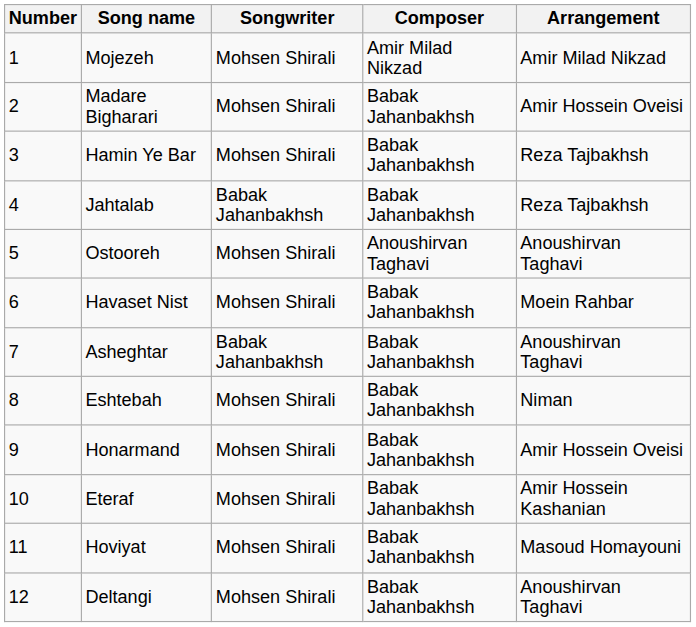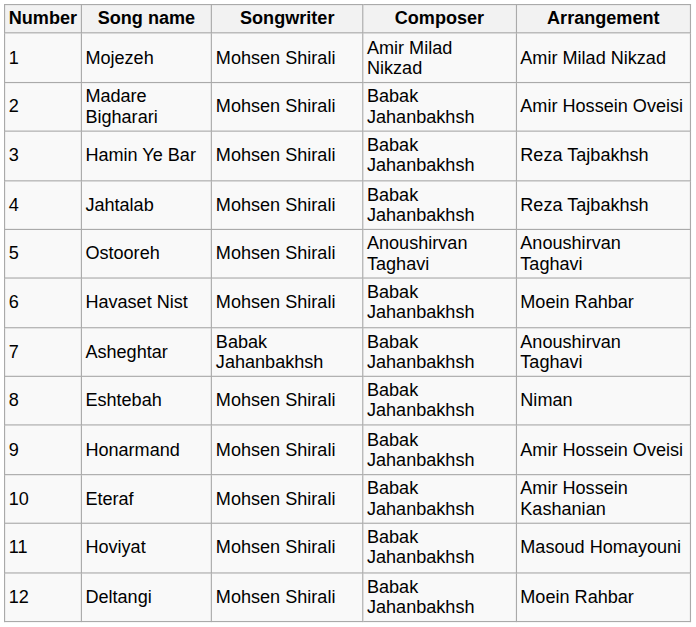Jahtalab | Songwriter: Babak Jahanbakhsh -> Mohsen Shirali
Deltangi | Arrangement: Anoushirvan Taghavi -> Moein Rahbar
